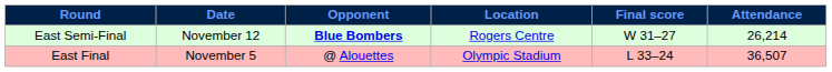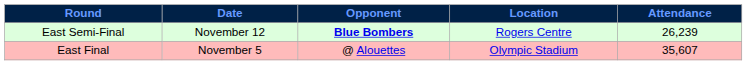- column: Final score | W 31–27 | L 33–24
East Semi-Final | Attendance: 26,214 -> 26,239
East Final | Attendance: 36,507 -> 35,607
